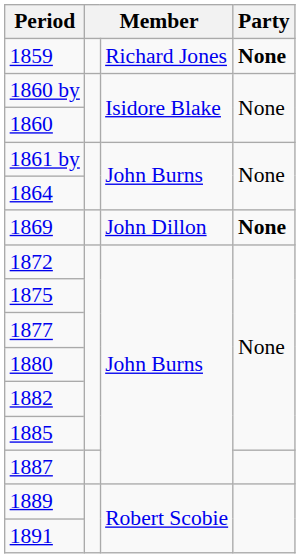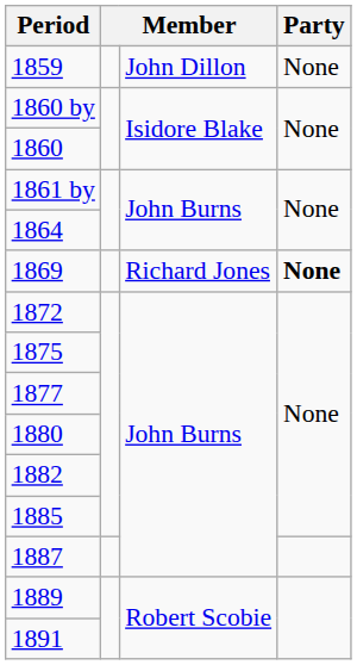1859 | column 3: Richard Jones -> John Dillon
1859 | Party: bold -> normal
1869 | column 3: John Dillon -> Richard Jones
